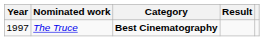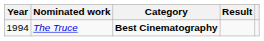The Truce | Year: 1997 -> 1994
